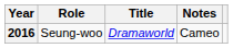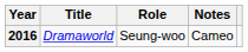columns swapped: Title <-> Role
